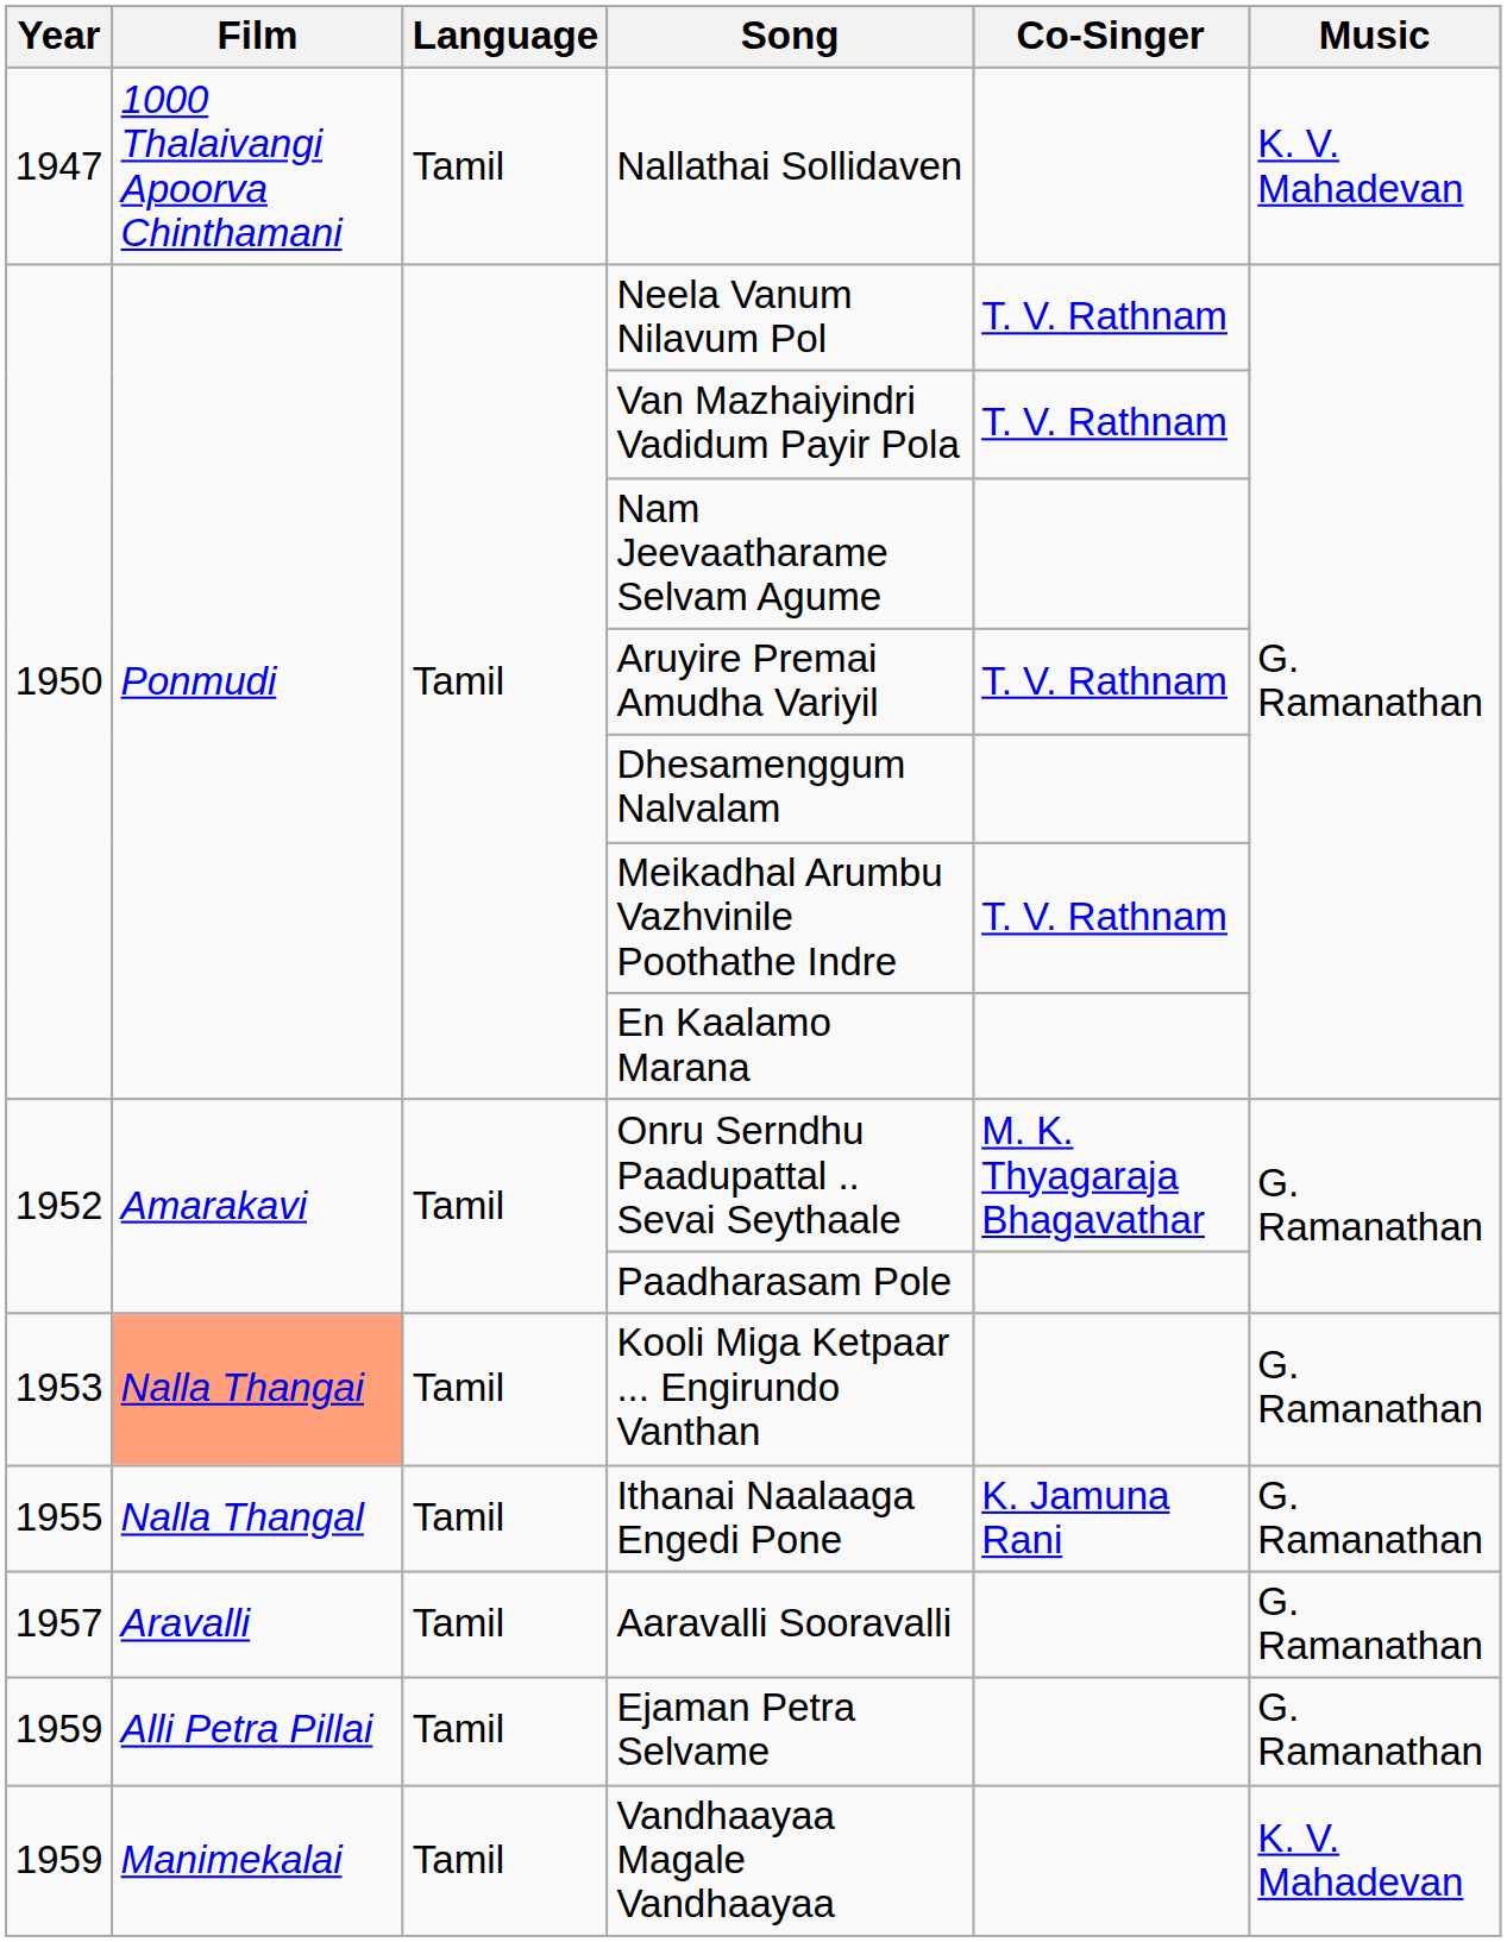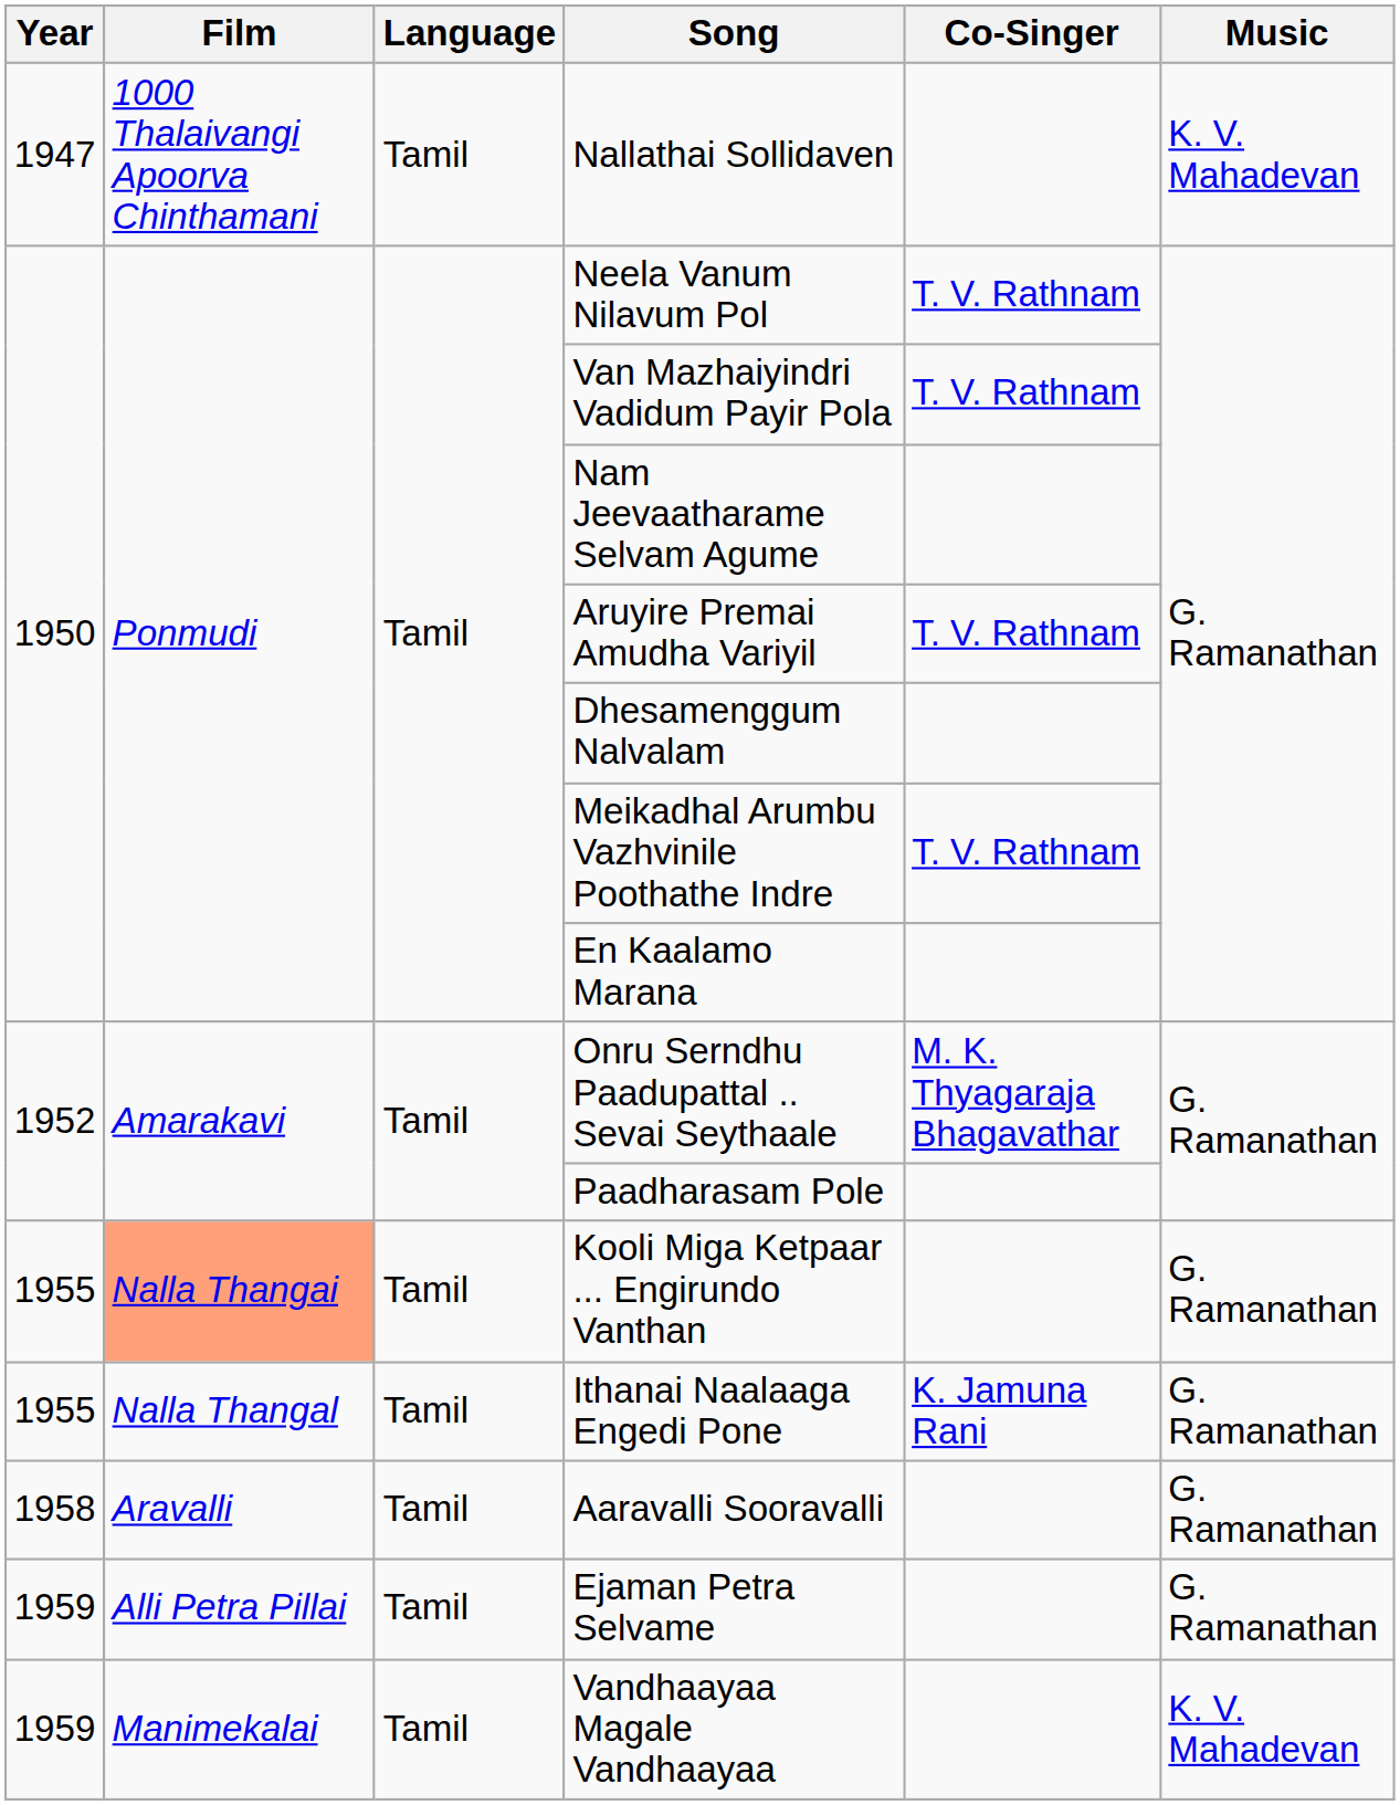Kooli Miga Ketpaar ... Engirundo Vanthan | Year: 1953 -> 1955
Aaravalli Sooravalli | Year: 1957 -> 1958
